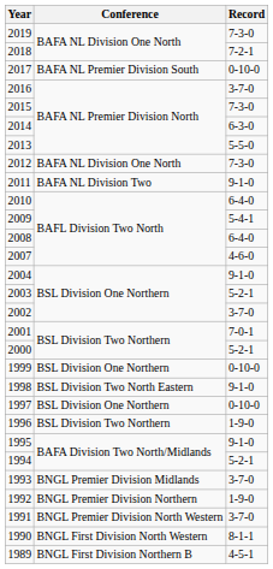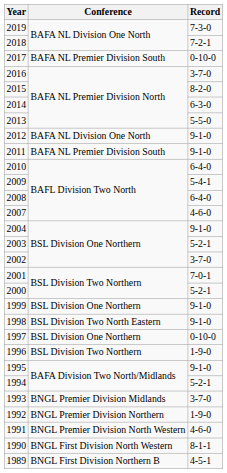2015 | Record: 7-3-0 -> 8-2-0
2012 | Record: 7-3-0 -> 9-1-0
2011 | Conference: BAFA NL Division Two -> BAFA NL Premier Division South
1999 | Record: 0-10-0 -> 9-1-0
1991 | Record: 3-7-0 -> 4-6-0
